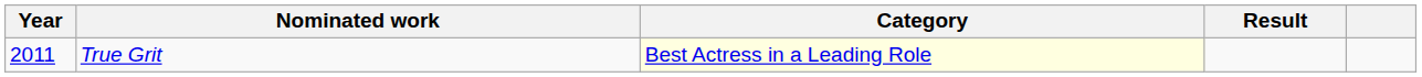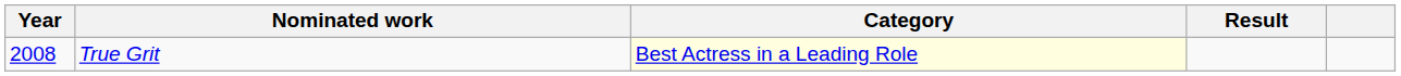True Grit | Year: 2011 -> 2008
